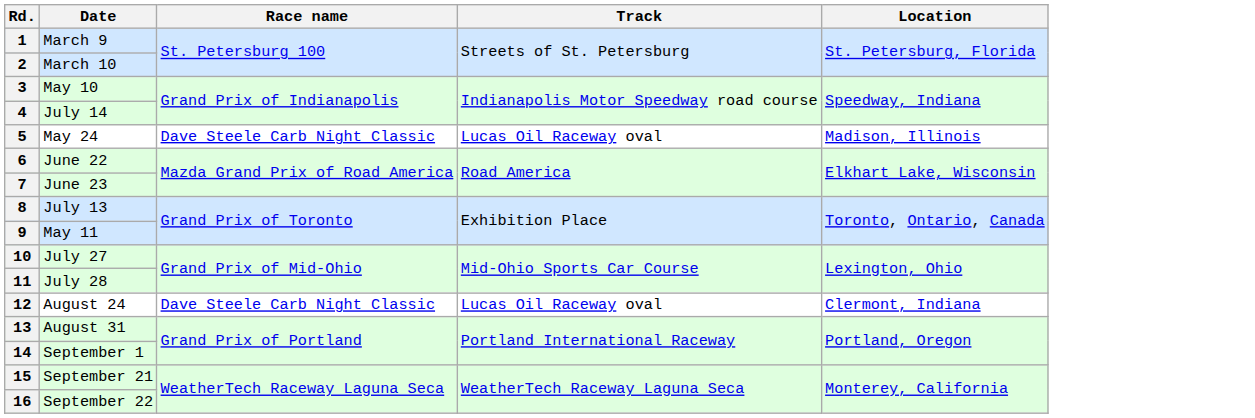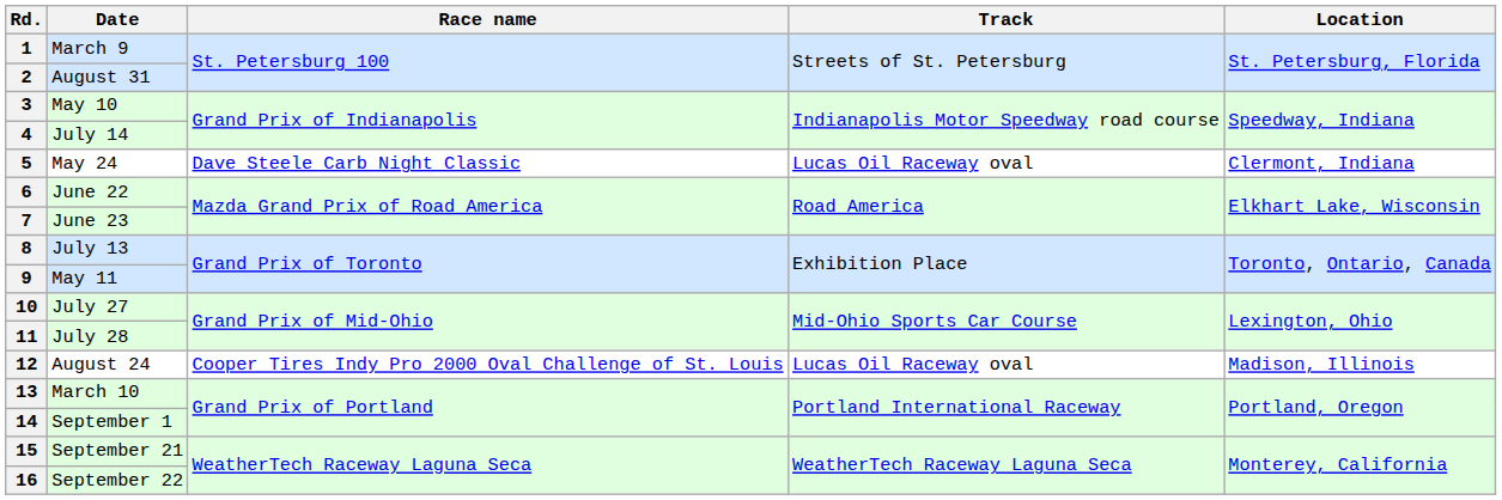2 | Date: March 10 -> August 31
5 | Location: Madison, Illinois -> Clermont, Indiana
12 | Race name: Dave Steele Carb Night Classic -> Cooper Tires Indy Pro 2000 Oval Challenge of St. Louis
12 | Location: Clermont, Indiana -> Madison, Illinois
13 | Date: August 31 -> March 10
